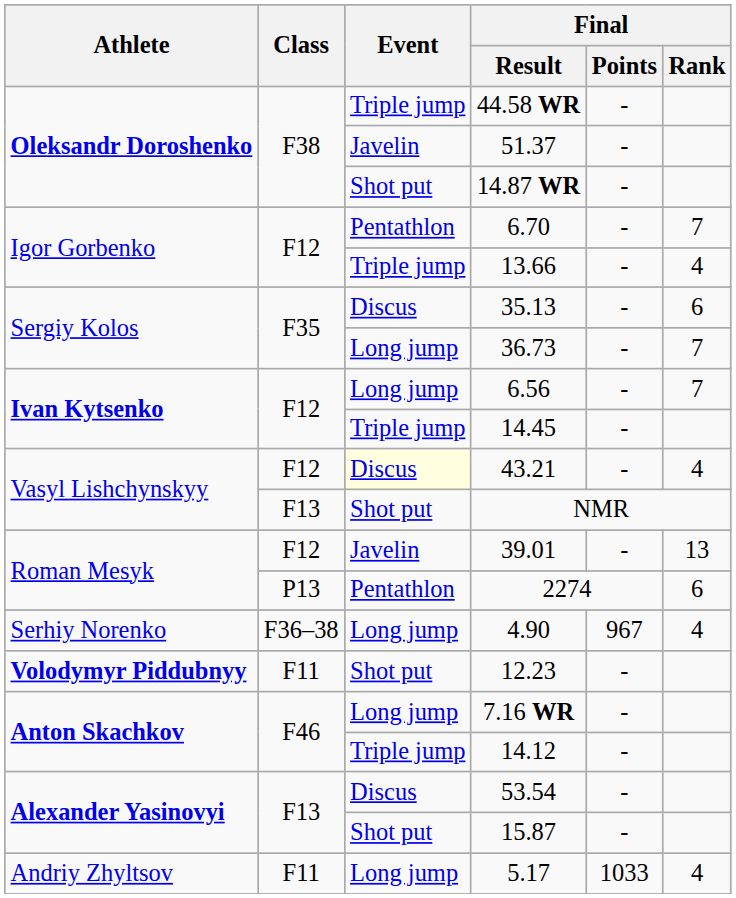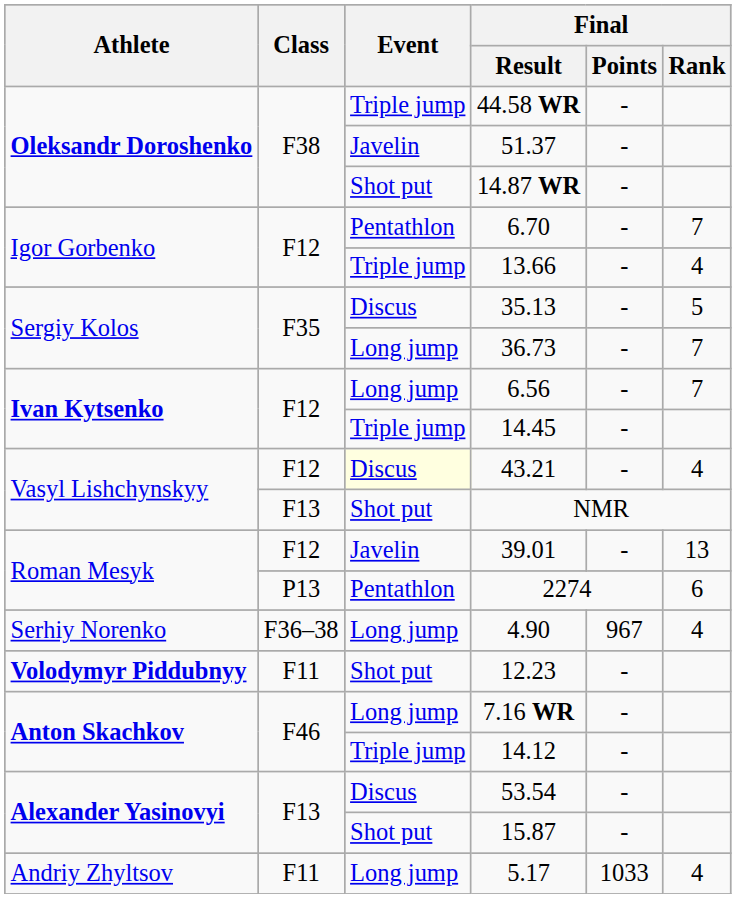35.13 | Final / Rank: 6 -> 5
